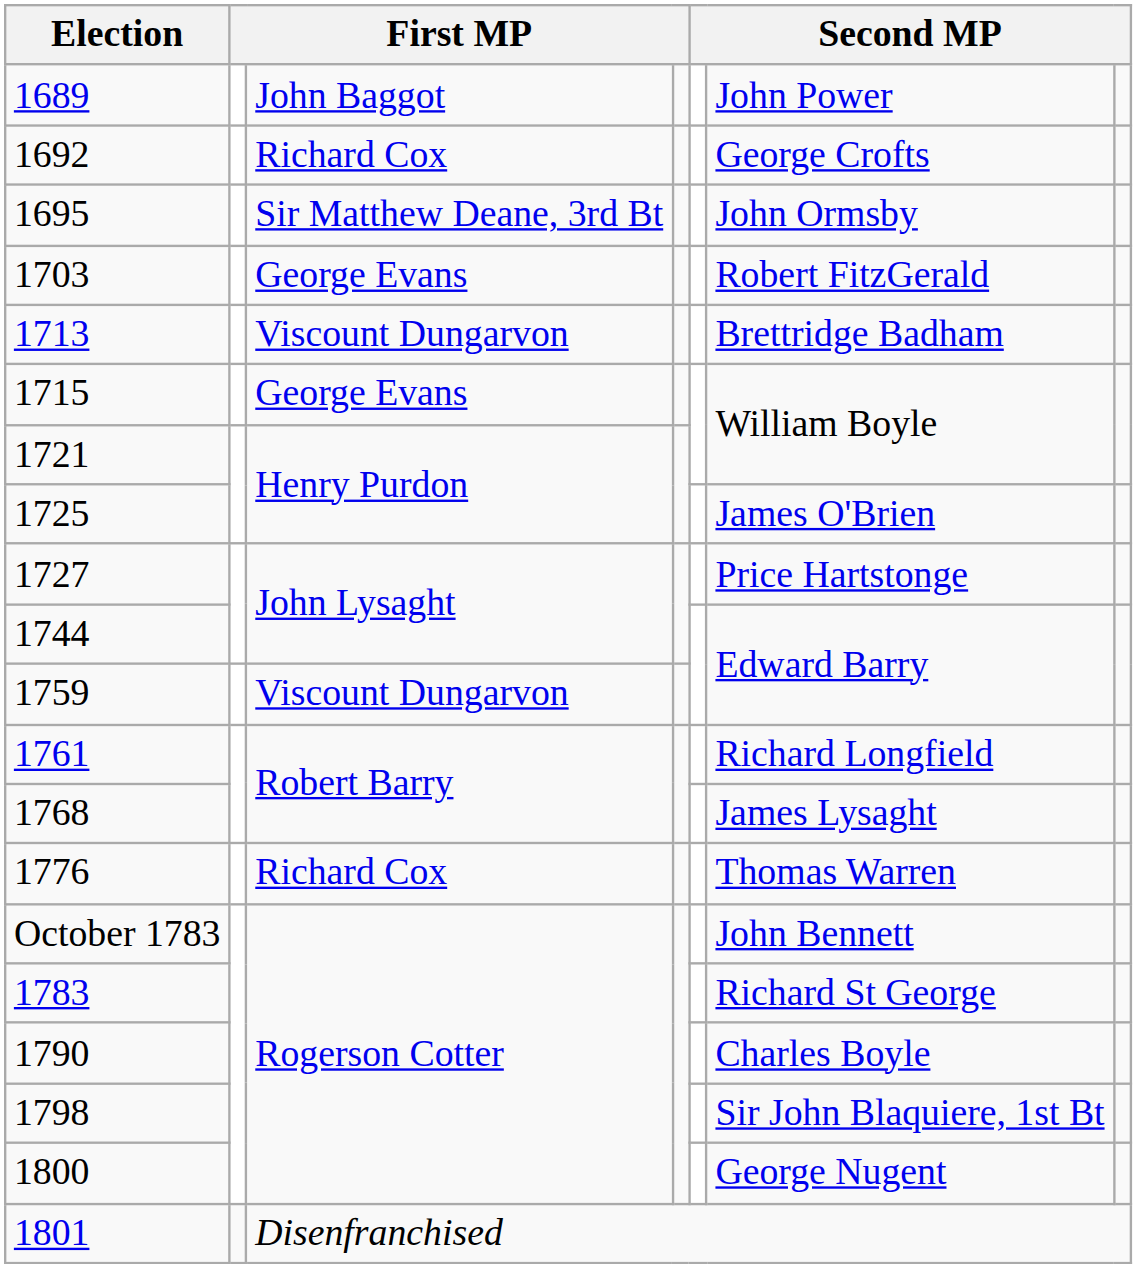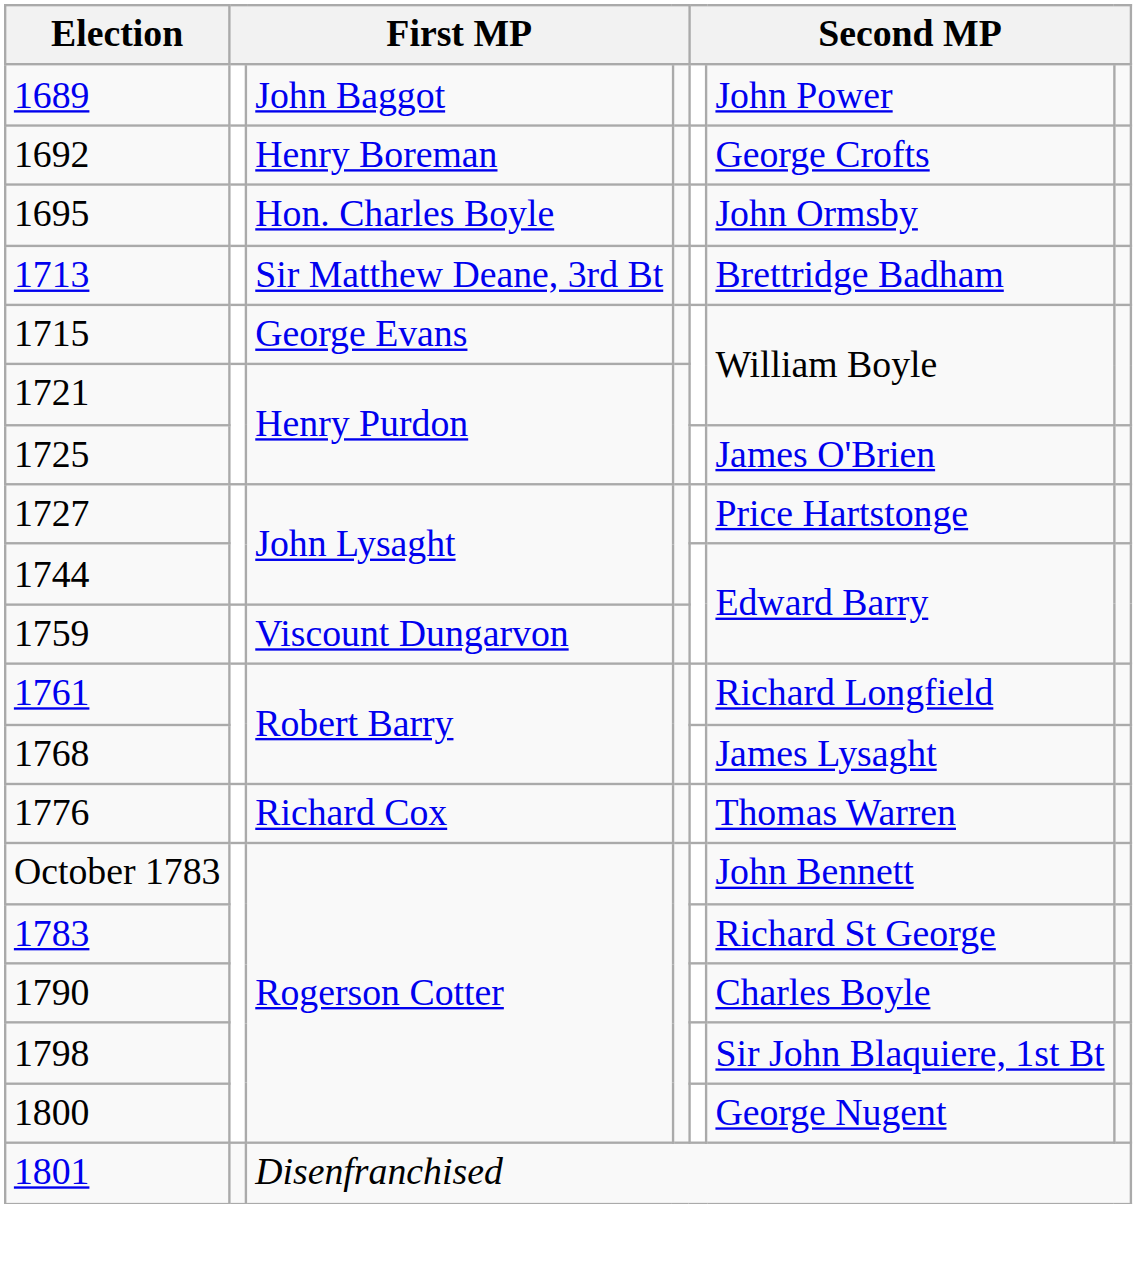1692 | column 3: Richard Cox -> Henry Boreman
1695 | column 3: Sir Matthew Deane, 3rd Bt -> Hon. Charles Boyle
- row: 1703 | George Evans | Robert FitzGerald
1713 | column 3: Viscount Dungarvon -> Sir Matthew Deane, 3rd Bt
